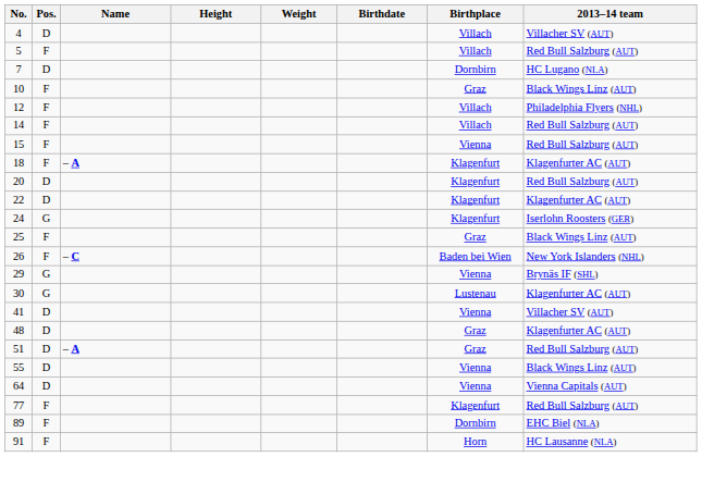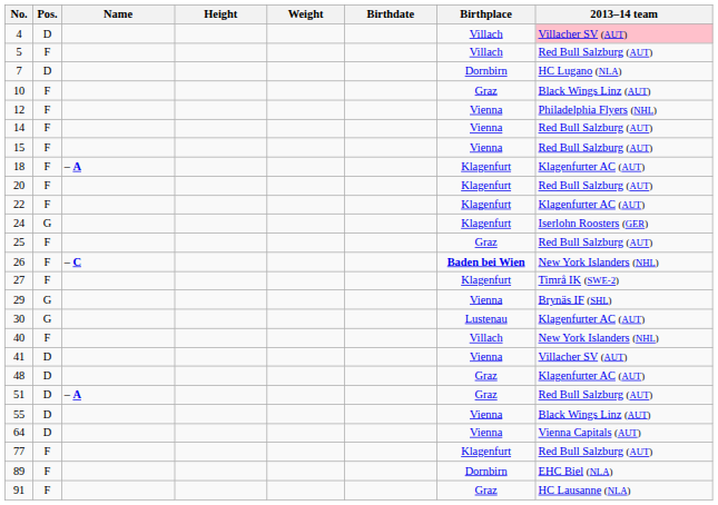4 | 2013–14 team: no background -> pink background
12 | Birthplace: Villach -> Vienna
14 | Birthplace: Villach -> Vienna
20 | Pos.: D -> F
22 | Pos.: D -> F
25 | 2013–14 team: Black Wings Linz (AUT) -> Red Bull Salzburg (AUT)
26 | Birthplace: normal -> bold
+ row: 27 | F | Klagenfurt | Timrå IK (SWE-2)
+ row: 40 | F | Villach | New York Islanders (NHL)
91 | Birthplace: Horn -> Graz
